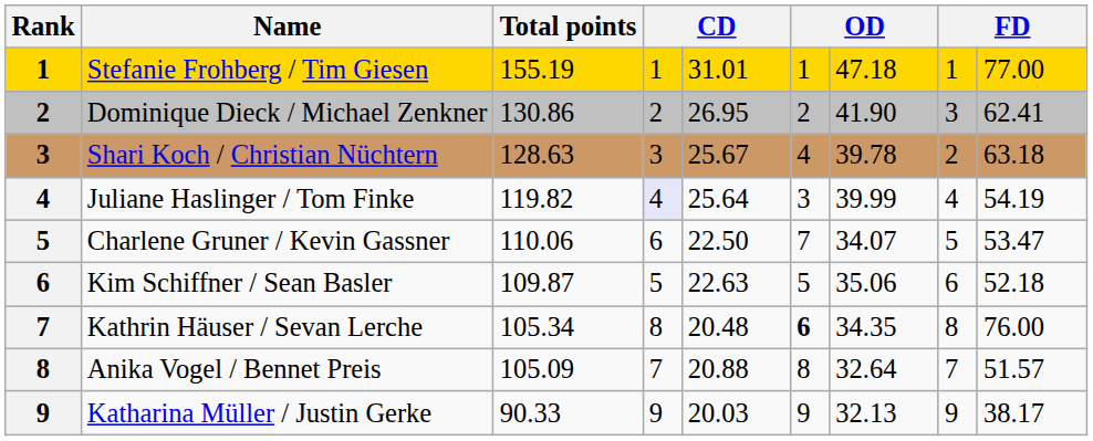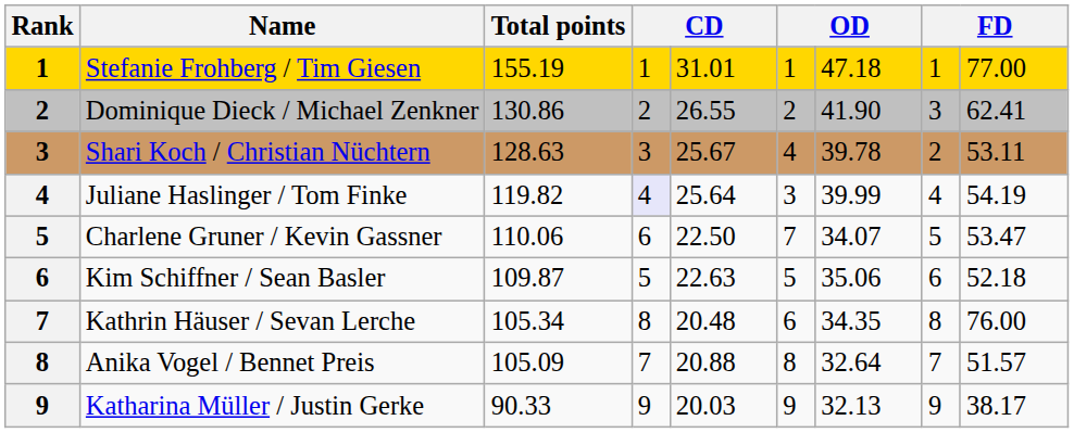Dominique Dieck / Michael Zenkner | column 5: 26.95 -> 26.55
Shari Koch / Christian Nüchtern | column 9: 63.18 -> 53.11
Kathrin Häuser / Sevan Lerche | column 6: bold -> normal
